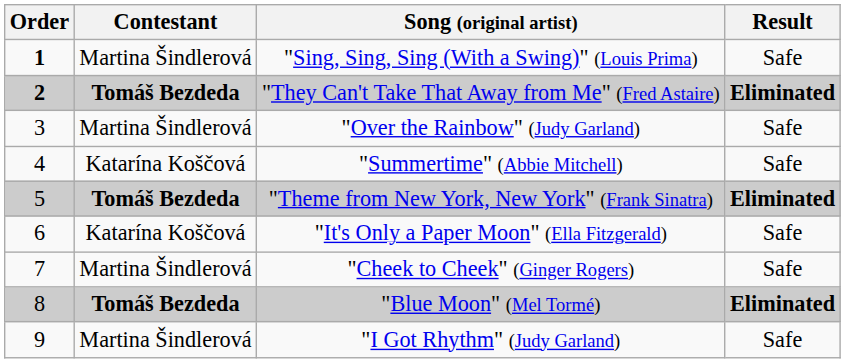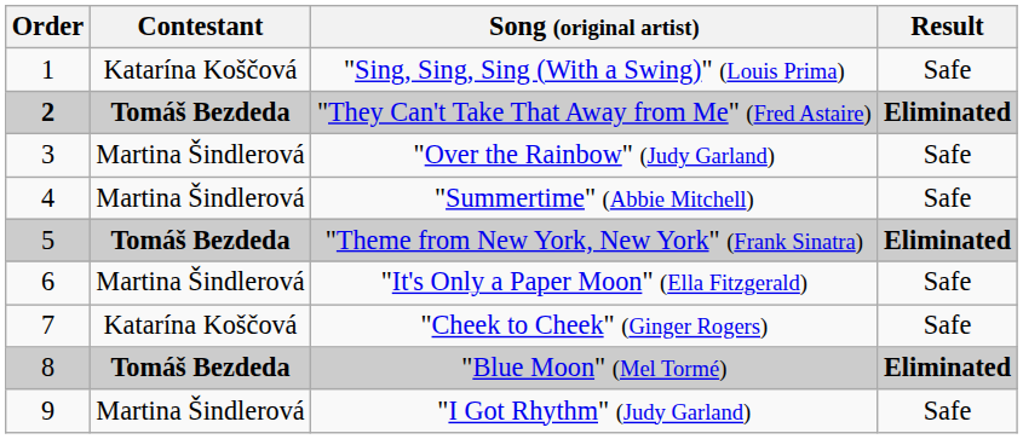"Sing, Sing, Sing (With a Swing)" (Louis Prima) | Order: bold -> normal
"Sing, Sing, Sing (With a Swing)" (Louis Prima) | Contestant: Martina Šindlerová -> Katarína Koščová
"Summertime" (Abbie Mitchell) | Contestant: Katarína Koščová -> Martina Šindlerová
"It's Only a Paper Moon" (Ella Fitzgerald) | Contestant: Katarína Koščová -> Martina Šindlerová
"Cheek to Cheek" (Ginger Rogers) | Contestant: Martina Šindlerová -> Katarína Koščová
